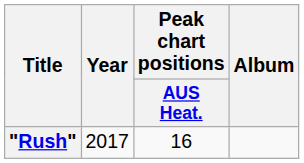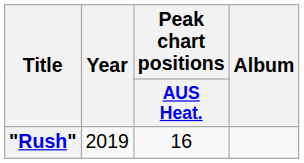"Rush" | Year: 2017 -> 2019
